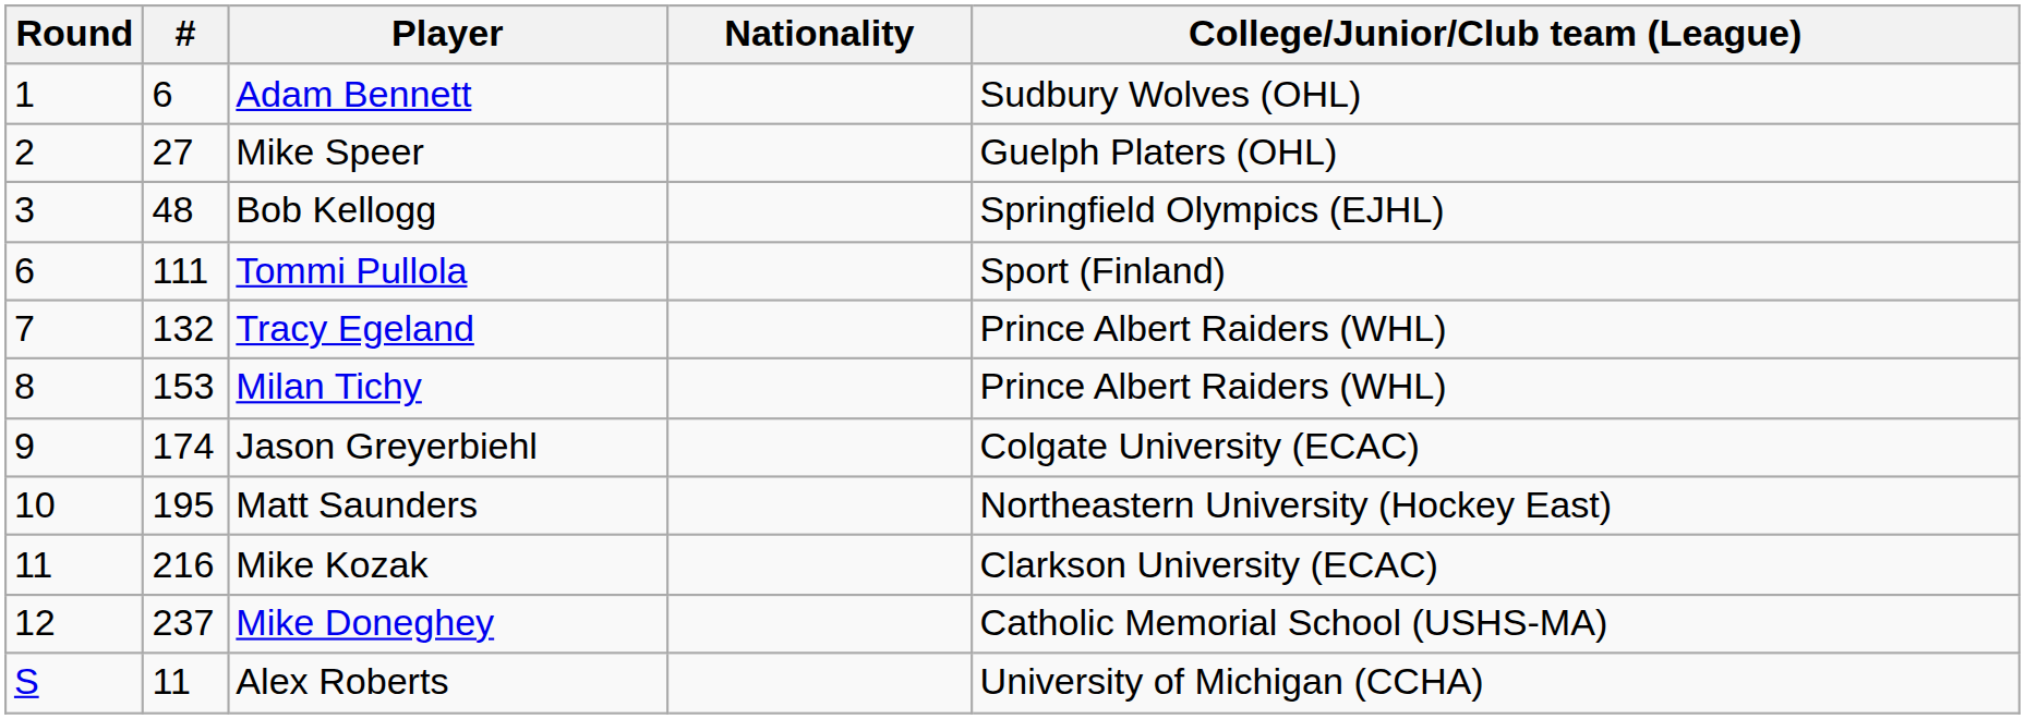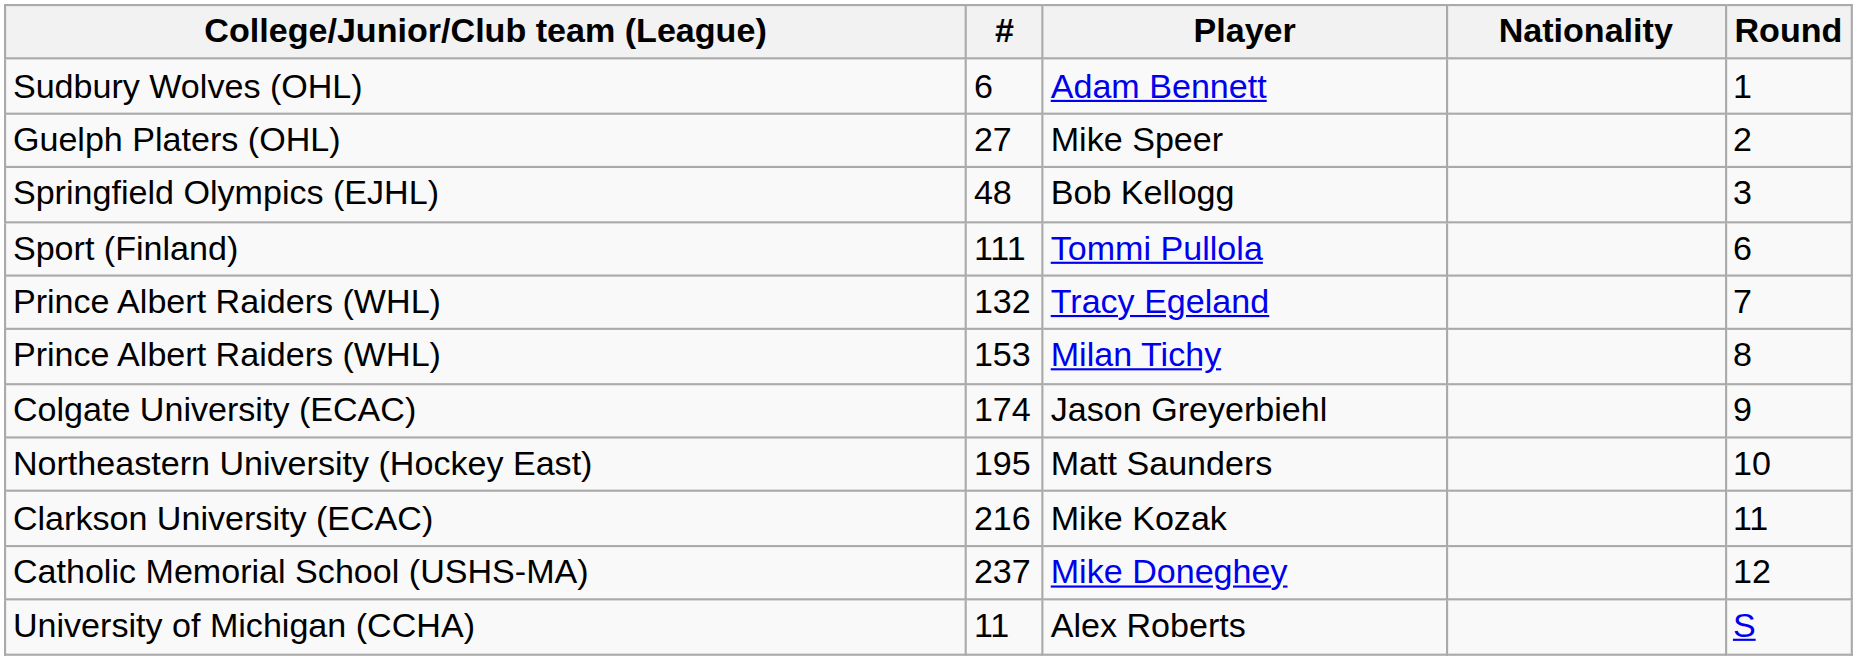columns swapped: Round <-> College/Junior/Club team (League)
